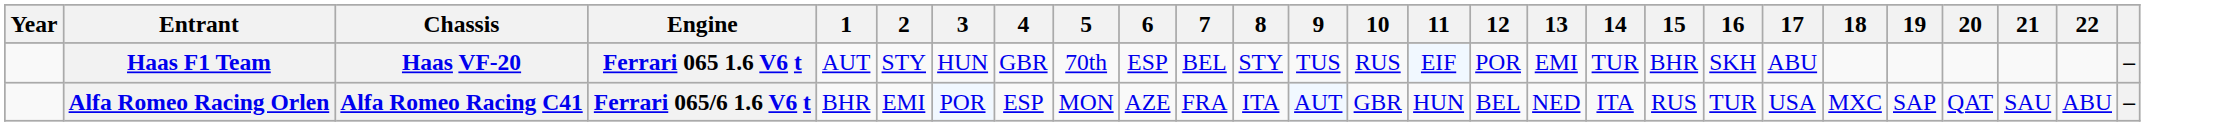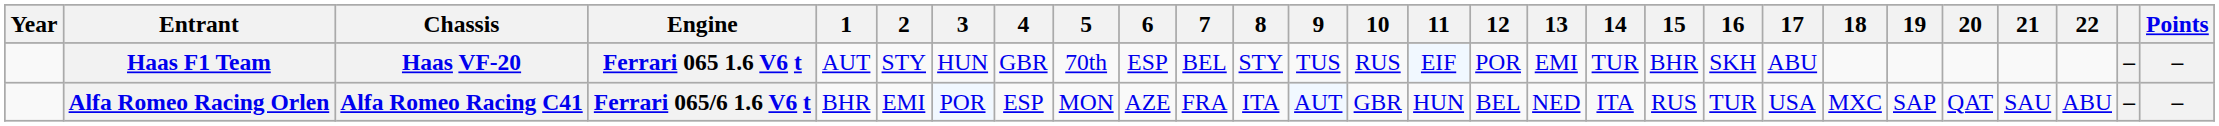+ column: Points | – | –
